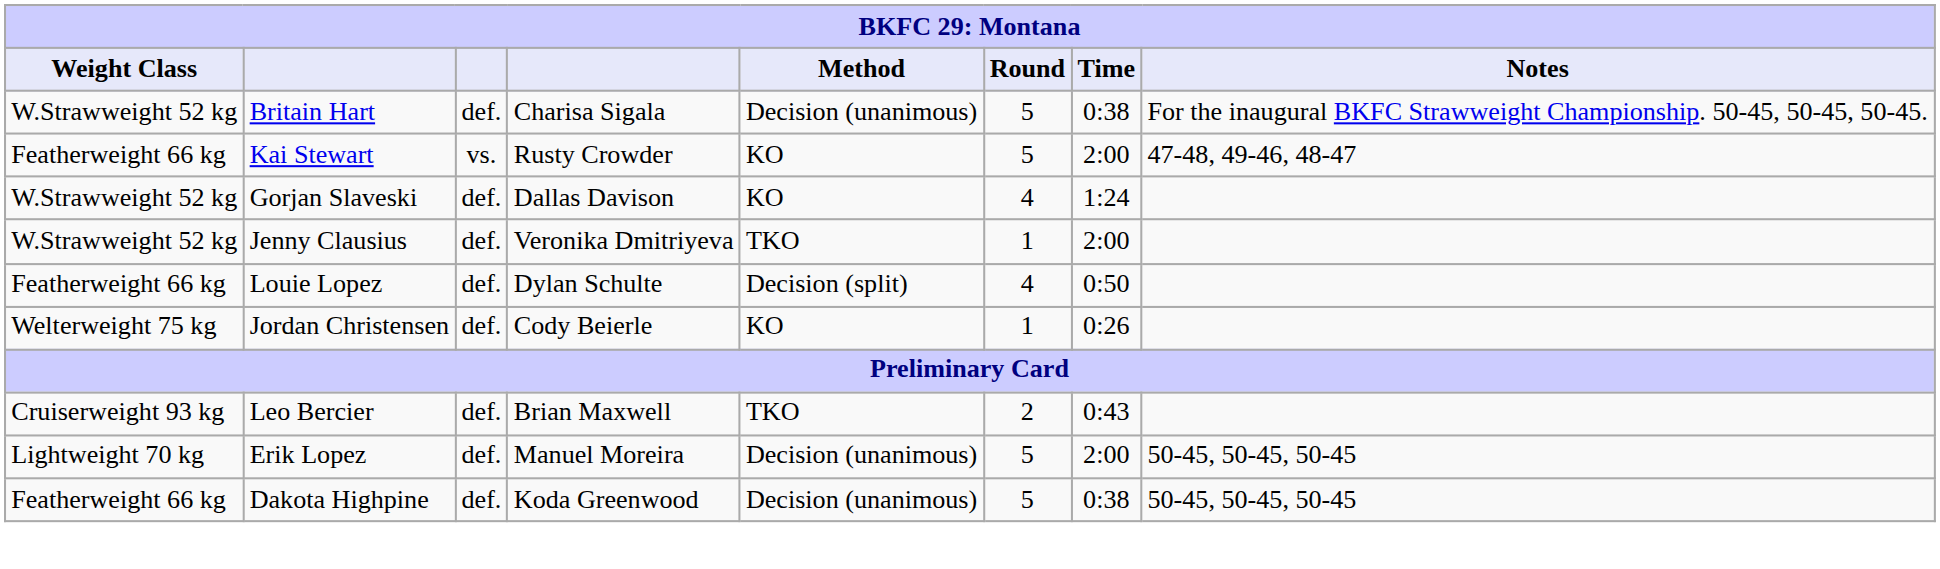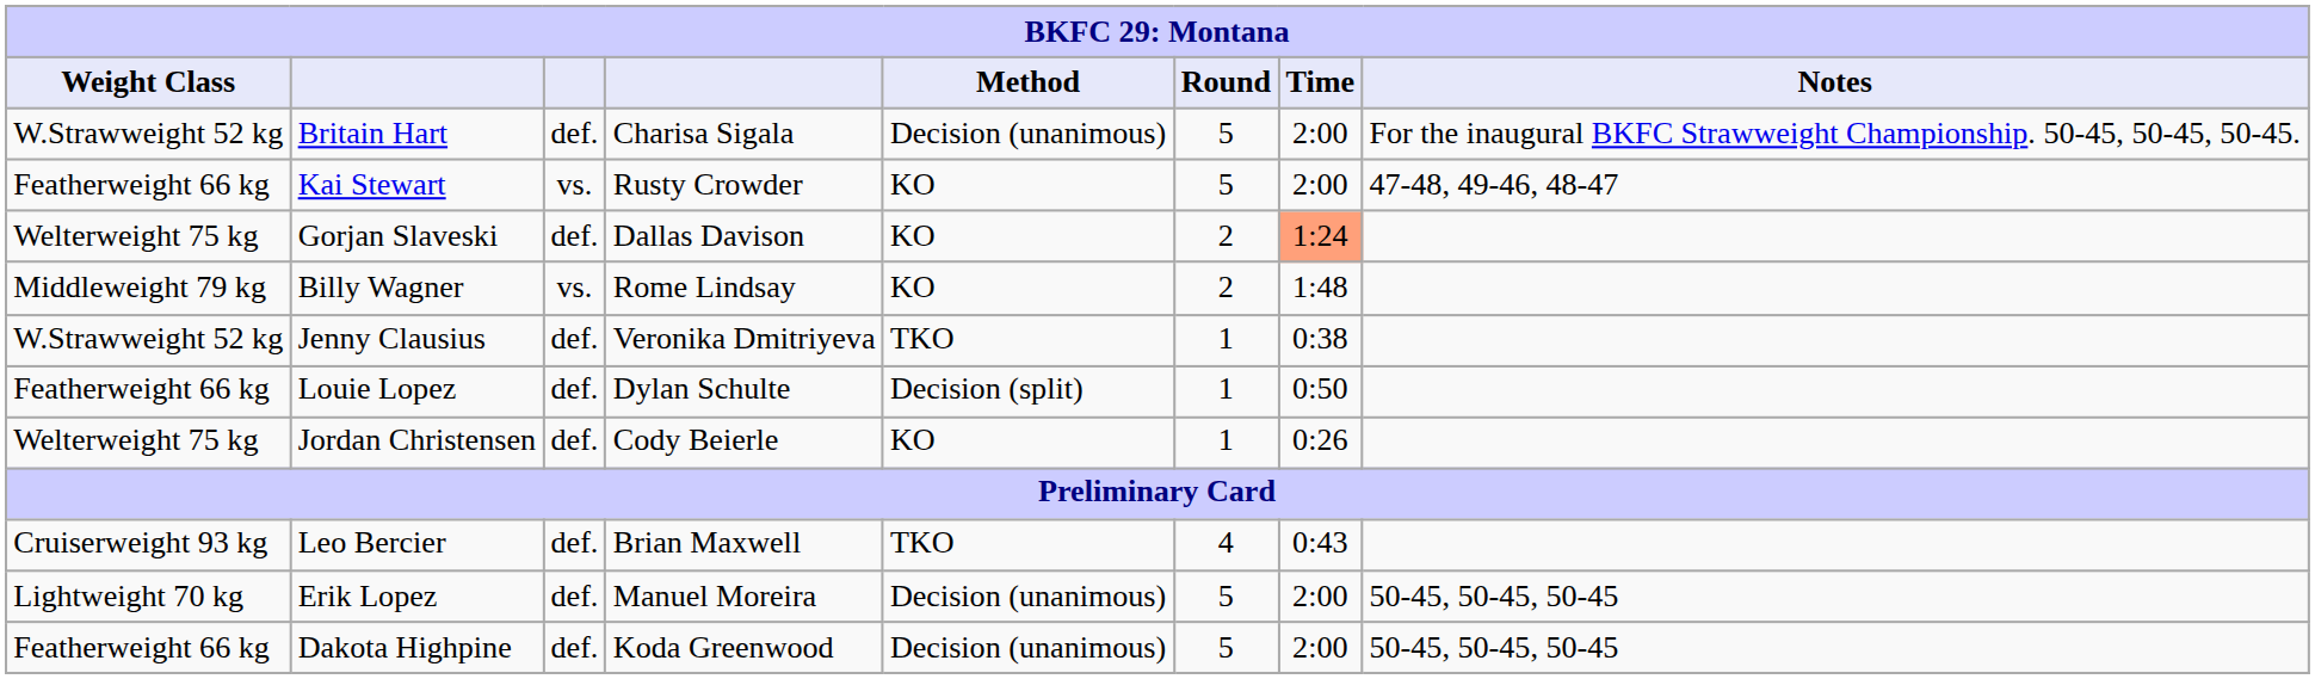Britain Hart | Time: 0:38 -> 2:00
Gorjan Slaveski | Weight Class: W.Strawweight 52 kg -> Welterweight 75 kg
Gorjan Slaveski | Round: 4 -> 2
Gorjan Slaveski | Time: no background -> lightsalmon background
+ row: Middleweight 79 kg | Billy Wagner | vs. | Rome Lindsay | KO | 2 | 1:48
Jenny Clausius | Time: 2:00 -> 0:38
Louie Lopez | Round: 4 -> 1
Leo Bercier | Round: 2 -> 4
Dakota Highpine | Time: 0:38 -> 2:00
